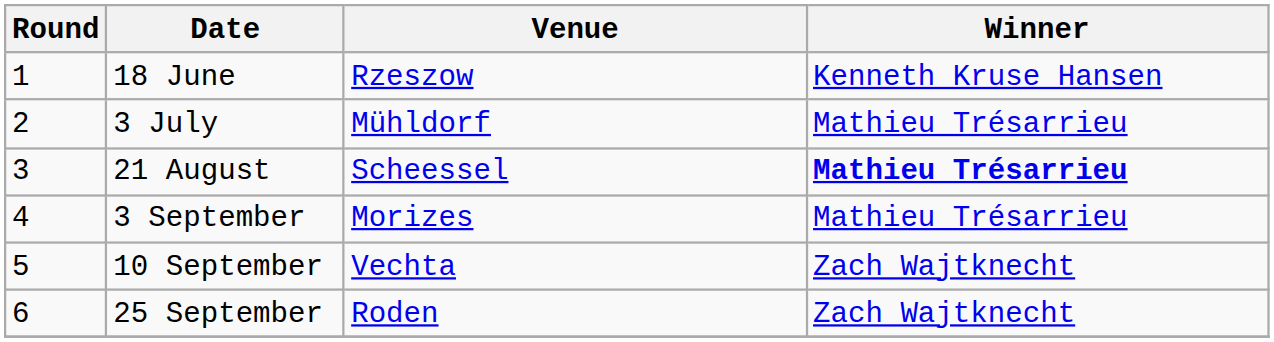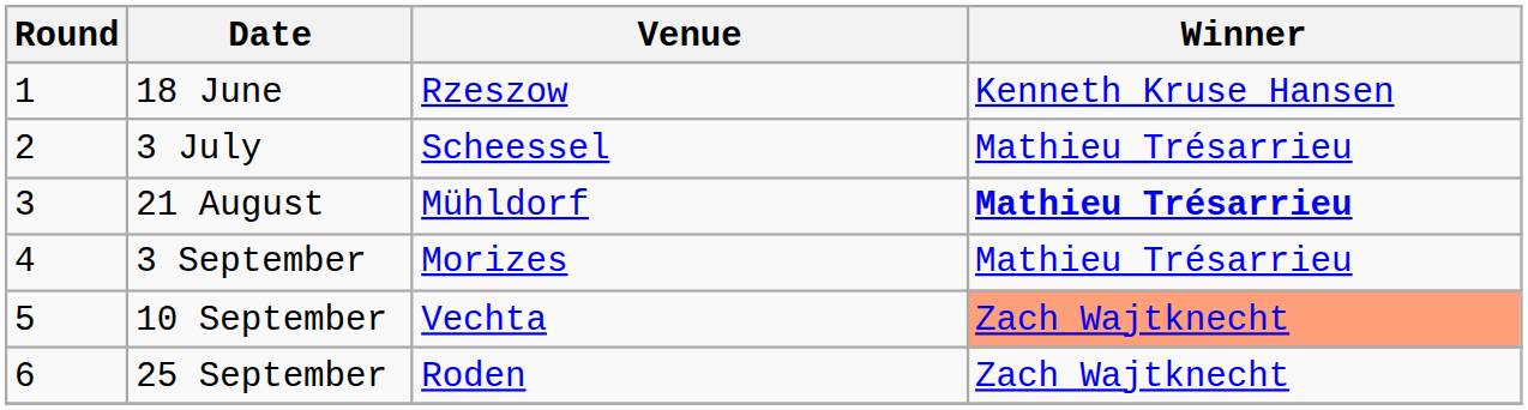3 July | Venue: Mühldorf -> Scheessel
21 August | Venue: Scheessel -> Mühldorf
10 September | Winner: no background -> lightsalmon background
